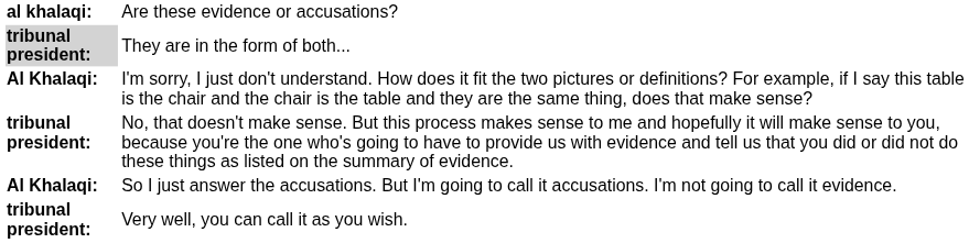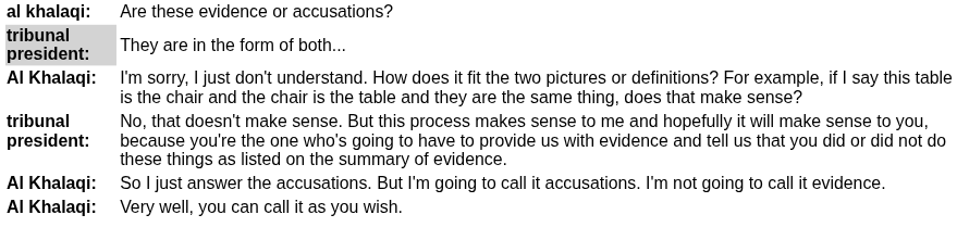Very well, you can call it as you wish. | column 1: tribunal president: -> Al Khalaqi:
